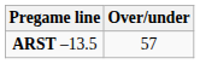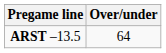ARST –13.5 | Over/under: 57 -> 64
